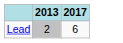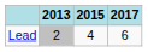+ column: 2015 | 4
